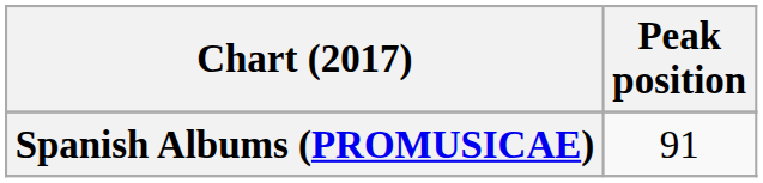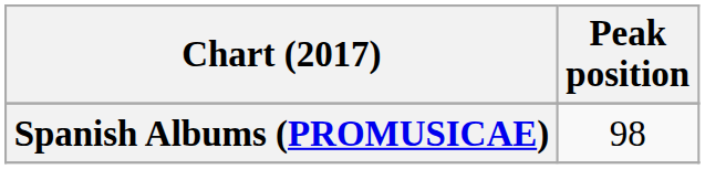Spanish Albums (PROMUSICAE) | Peak position: 91 -> 98
